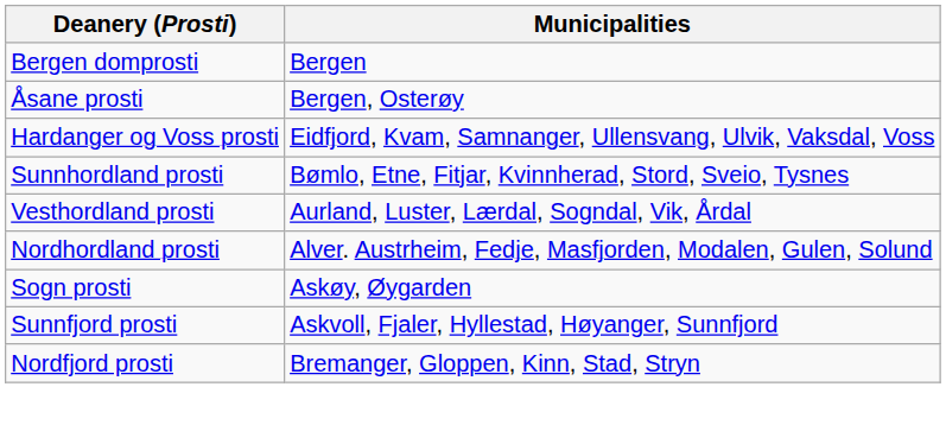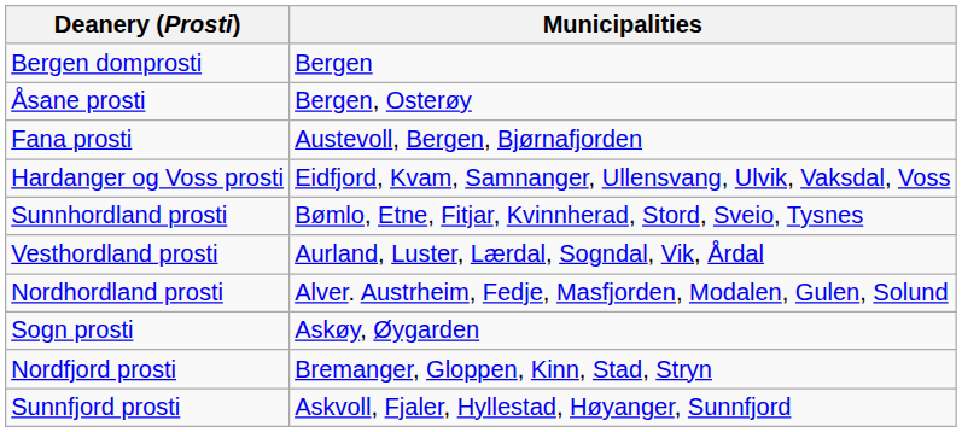+ row: Fana prosti | Austevoll, Bergen, Bjørnafjorden
rows swapped: Nordfjord prosti <-> Sunnfjord prosti
